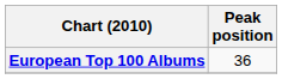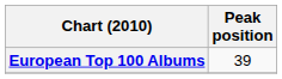European Top 100 Albums | Peak position: 36 -> 39
